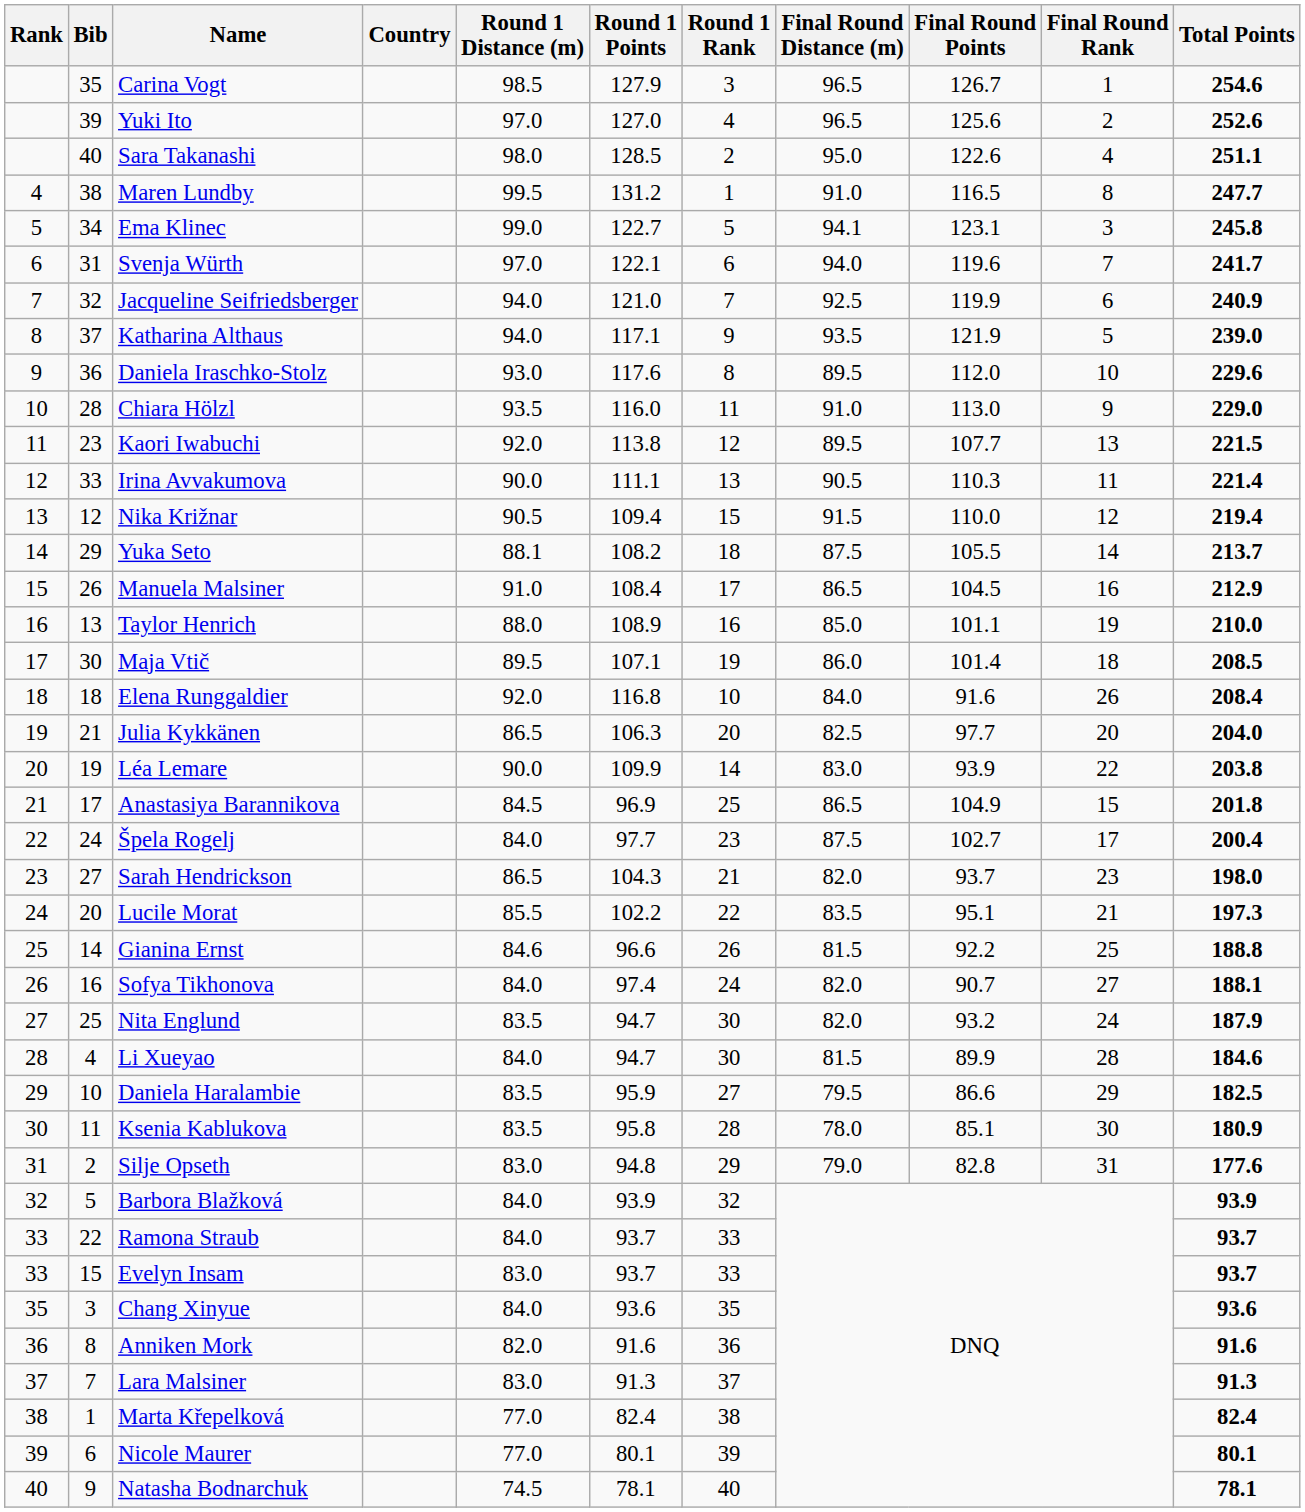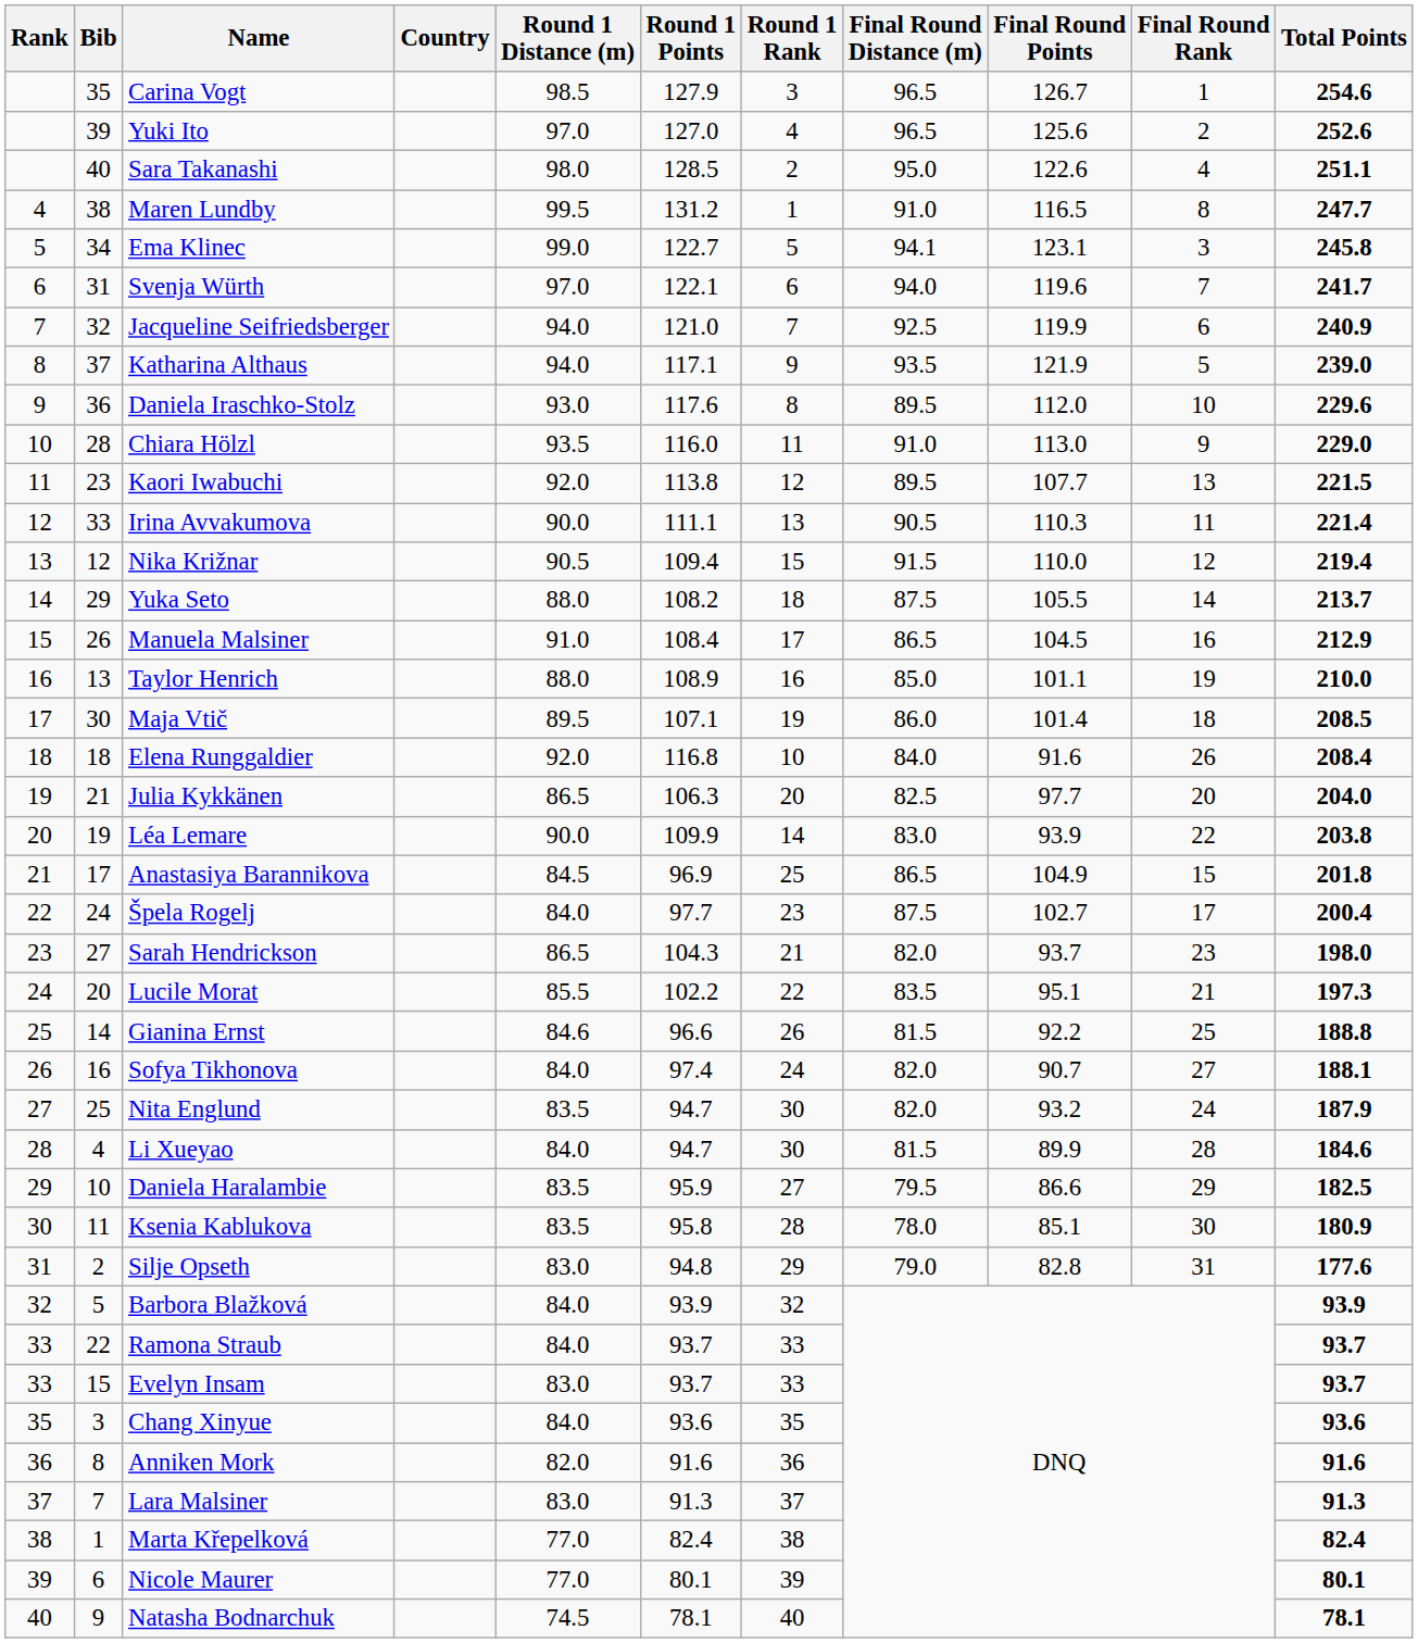Yuka Seto | Round 1 Distance (m): 88.1 -> 88.0
